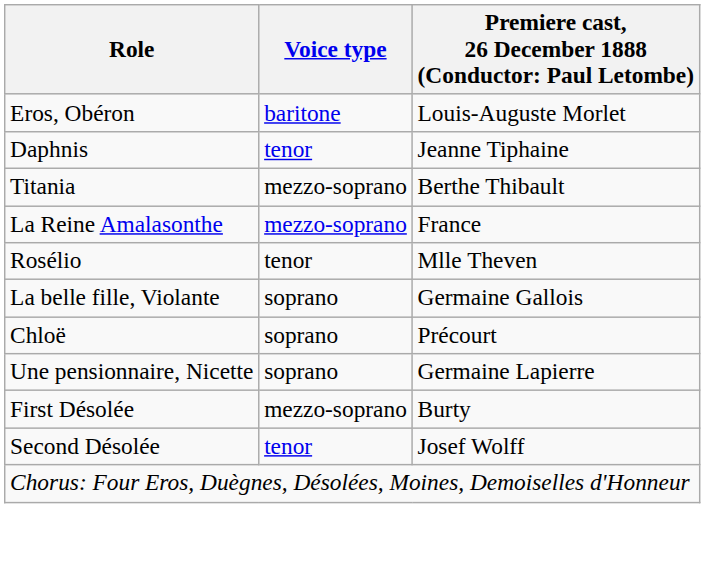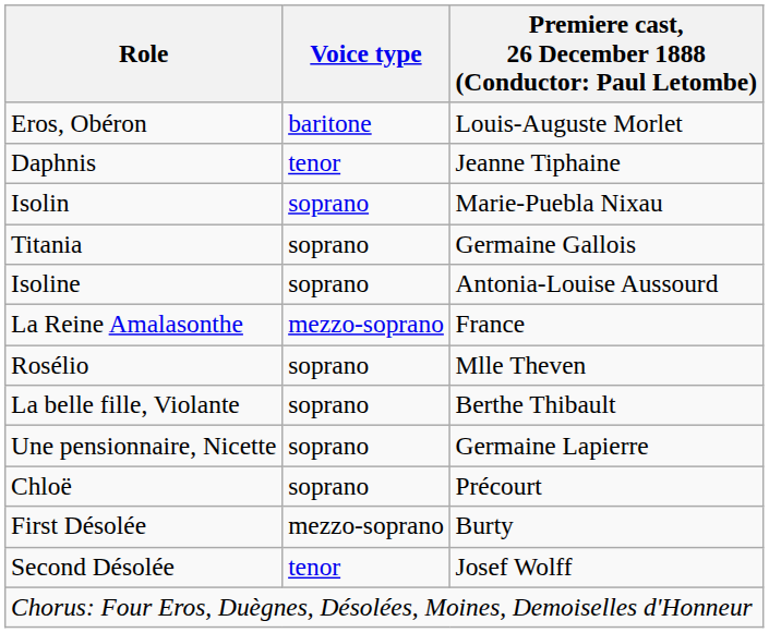+ row: Isolin | soprano | Marie-Puebla Nixau
Titania | Voice type: mezzo-soprano -> soprano
Titania | column 3: Berthe Thibault -> Germaine Gallois
+ row: Isoline | soprano | Antonia-Louise Aussourd
Rosélio | Voice type: tenor -> soprano
La belle fille, Violante | column 3: Germaine Gallois -> Berthe Thibault
rows swapped: Une pensionnaire, Nicette <-> Chloë
